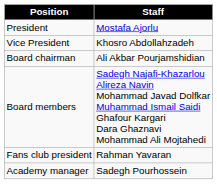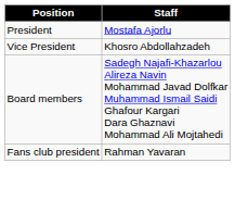- row: Board chairman | Ali Akbar Pourjamshidian
- row: Academy manager | Sadegh Pourhossein
